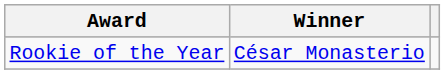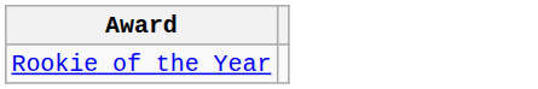- column: Winner | César Monasterio
